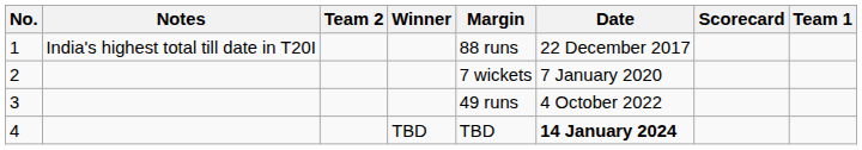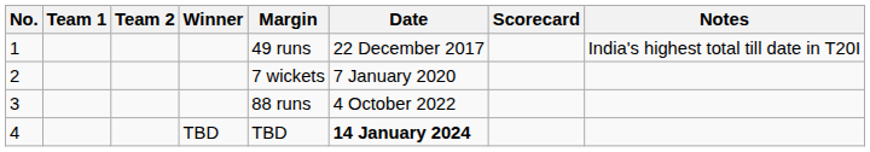columns swapped: Team 1 <-> Notes
1 | Margin: 88 runs -> 49 runs
3 | Margin: 49 runs -> 88 runs
